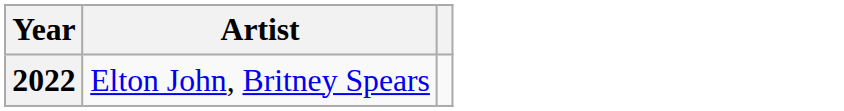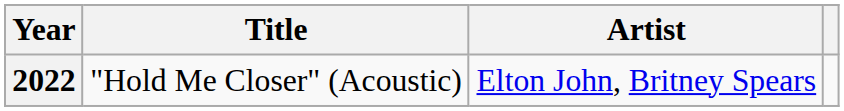+ column: Title | "Hold Me Closer" (Acoustic)
